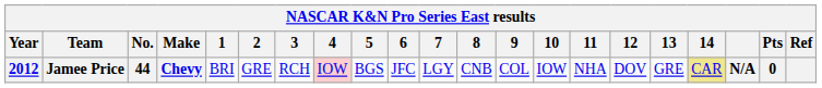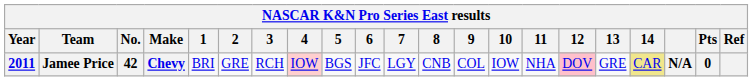Jamee Price | Year: 2012 -> 2011
Jamee Price | No.: 44 -> 42
Jamee Price | 12: no background -> pink background
